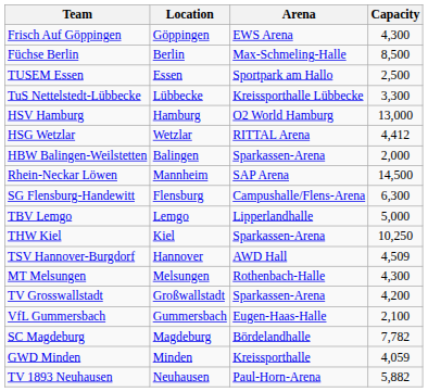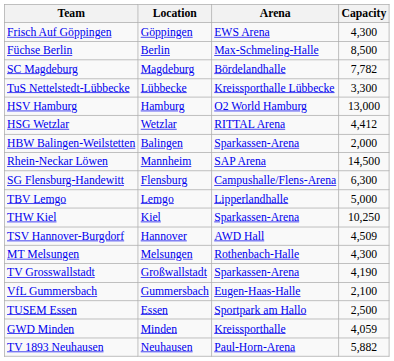rows swapped: SC Magdeburg <-> TUSEM Essen
TV Grosswallstadt | Capacity: 4,200 -> 4,190
